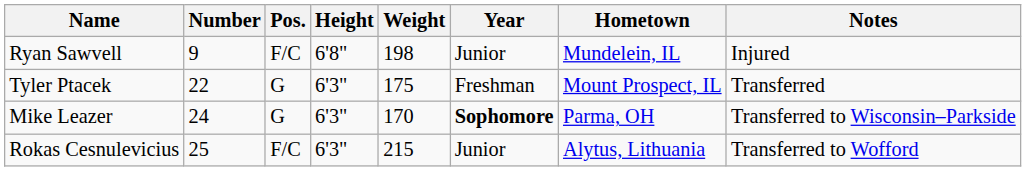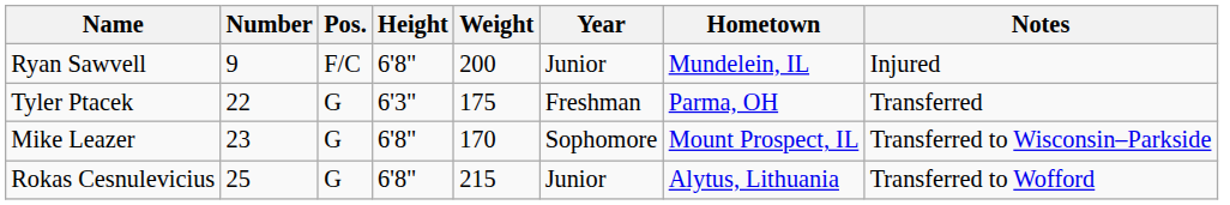Ryan Sawvell | Weight: 198 -> 200
Tyler Ptacek | Hometown: Mount Prospect, IL -> Parma, OH
Mike Leazer | Number: 24 -> 23
Mike Leazer | Height: 6'3" -> 6'8"
Mike Leazer | Year: bold -> normal
Mike Leazer | Hometown: Parma, OH -> Mount Prospect, IL
Rokas Cesnulevicius | Pos.: F/C -> G
Rokas Cesnulevicius | Height: 6'3" -> 6'8"
